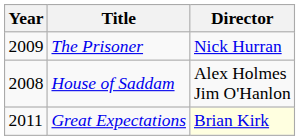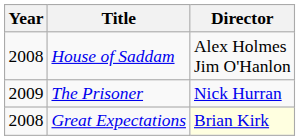rows swapped: House of Saddam <-> The Prisoner
Great Expectations | Year: 2011 -> 2008
